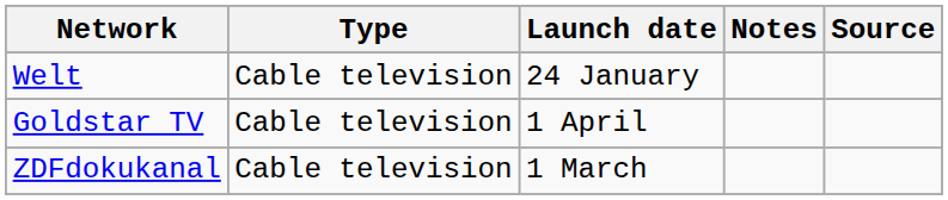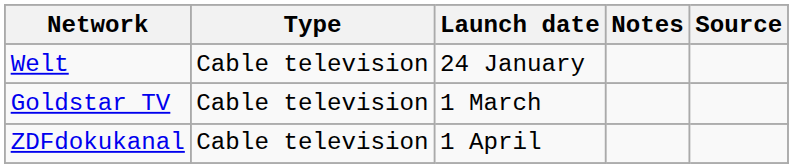Goldstar TV | Launch date: 1 April -> 1 March
ZDFdokukanal | Launch date: 1 March -> 1 April
